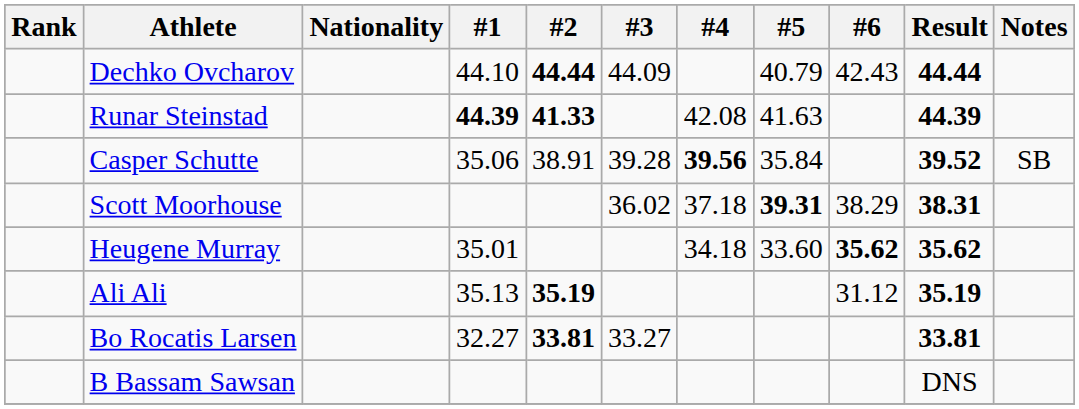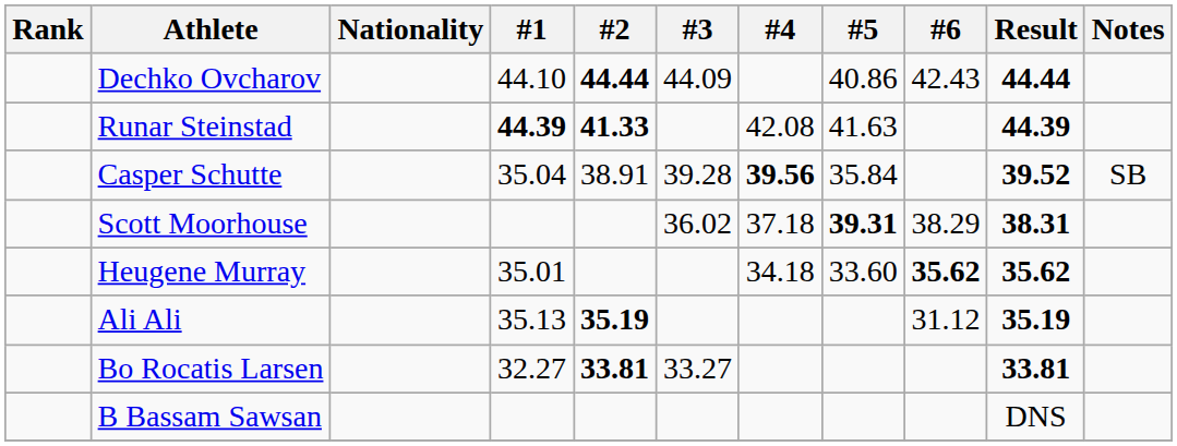Dechko Ovcharov | #5: 40.79 -> 40.86
Casper Schutte | #1: 35.06 -> 35.04
